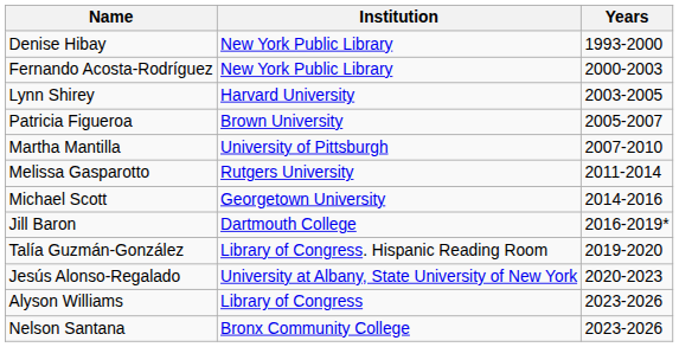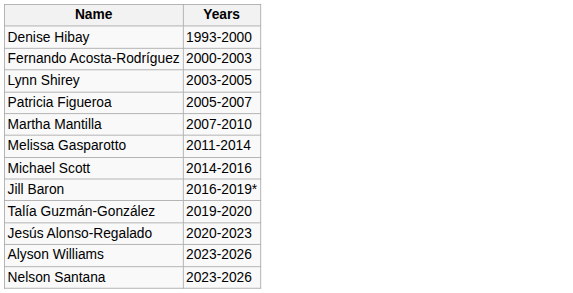- column: Institution | New York Public Library | New York Public Library | Harvard University | Brown University | University of Pittsburgh | Rutgers University | Georgetown University | Dartmouth College | Library of Congress. Hispanic Reading Room | University at Albany, State University of New York | Library of Congress | Bronx Community College
